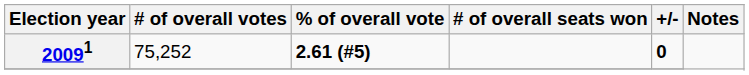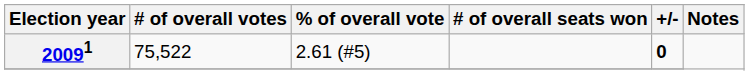20091 | # of overall votes: 75,252 -> 75,522
20091 | % of overall vote: bold -> normal
